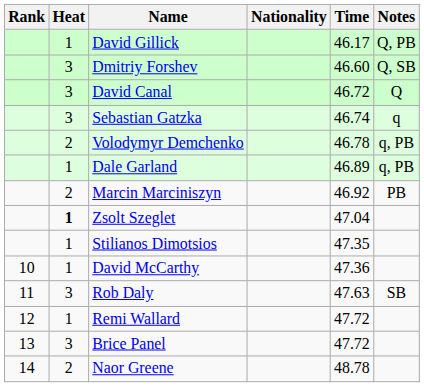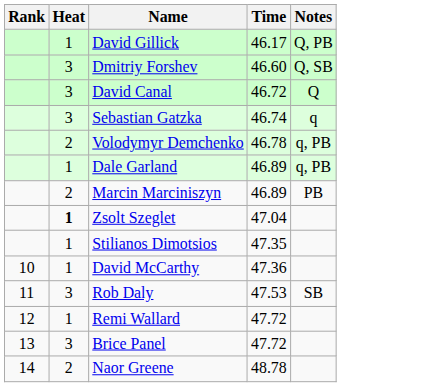- column: Nationality
Marcin Marciniszyn | Time: 46.92 -> 46.89
Rob Daly | Time: 47.63 -> 47.53
